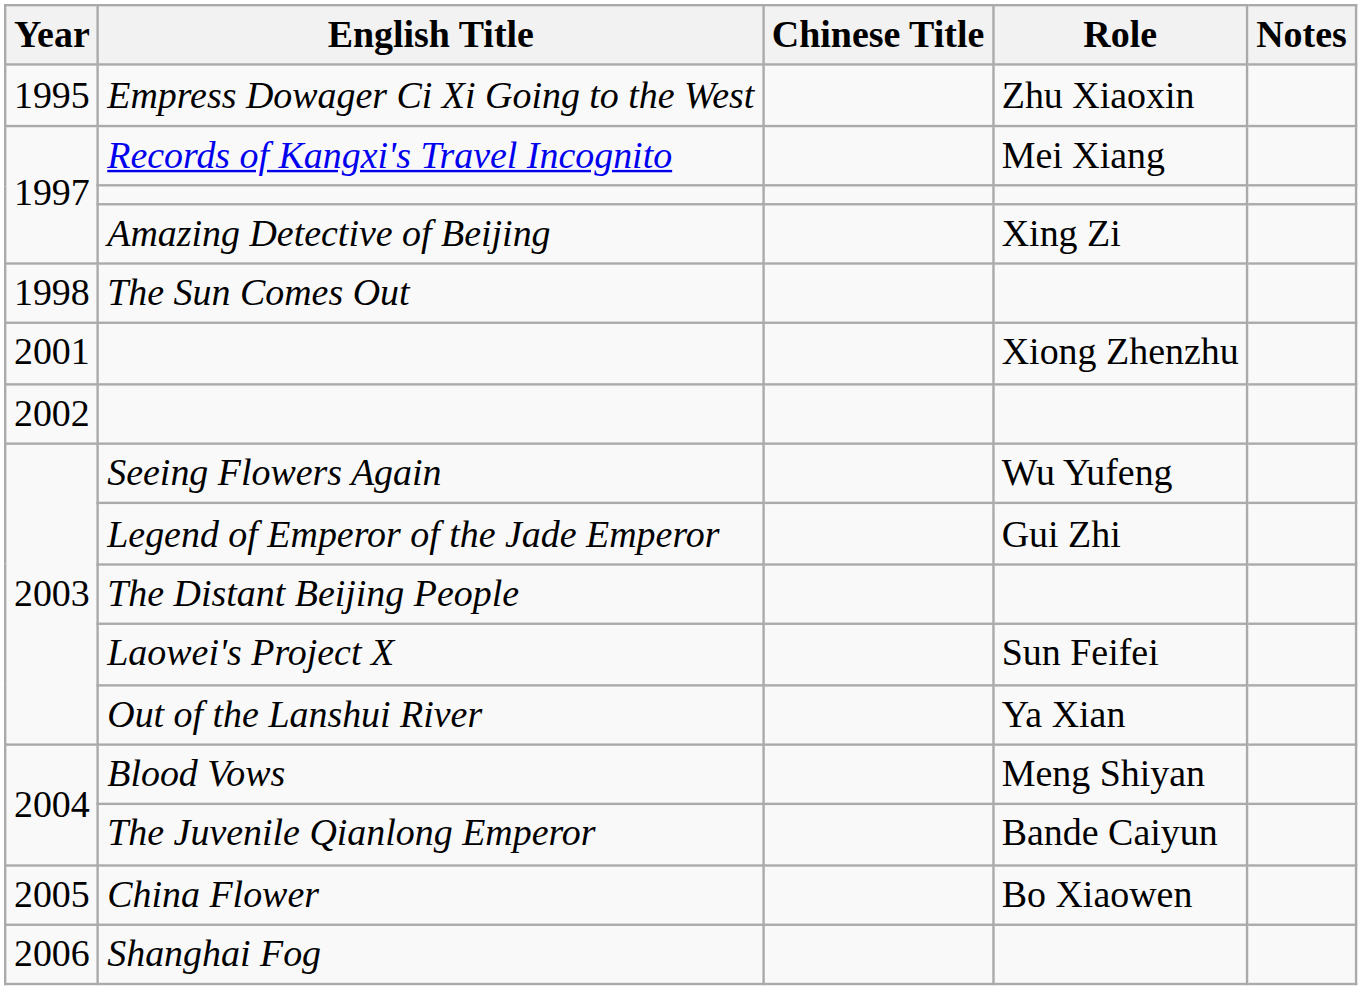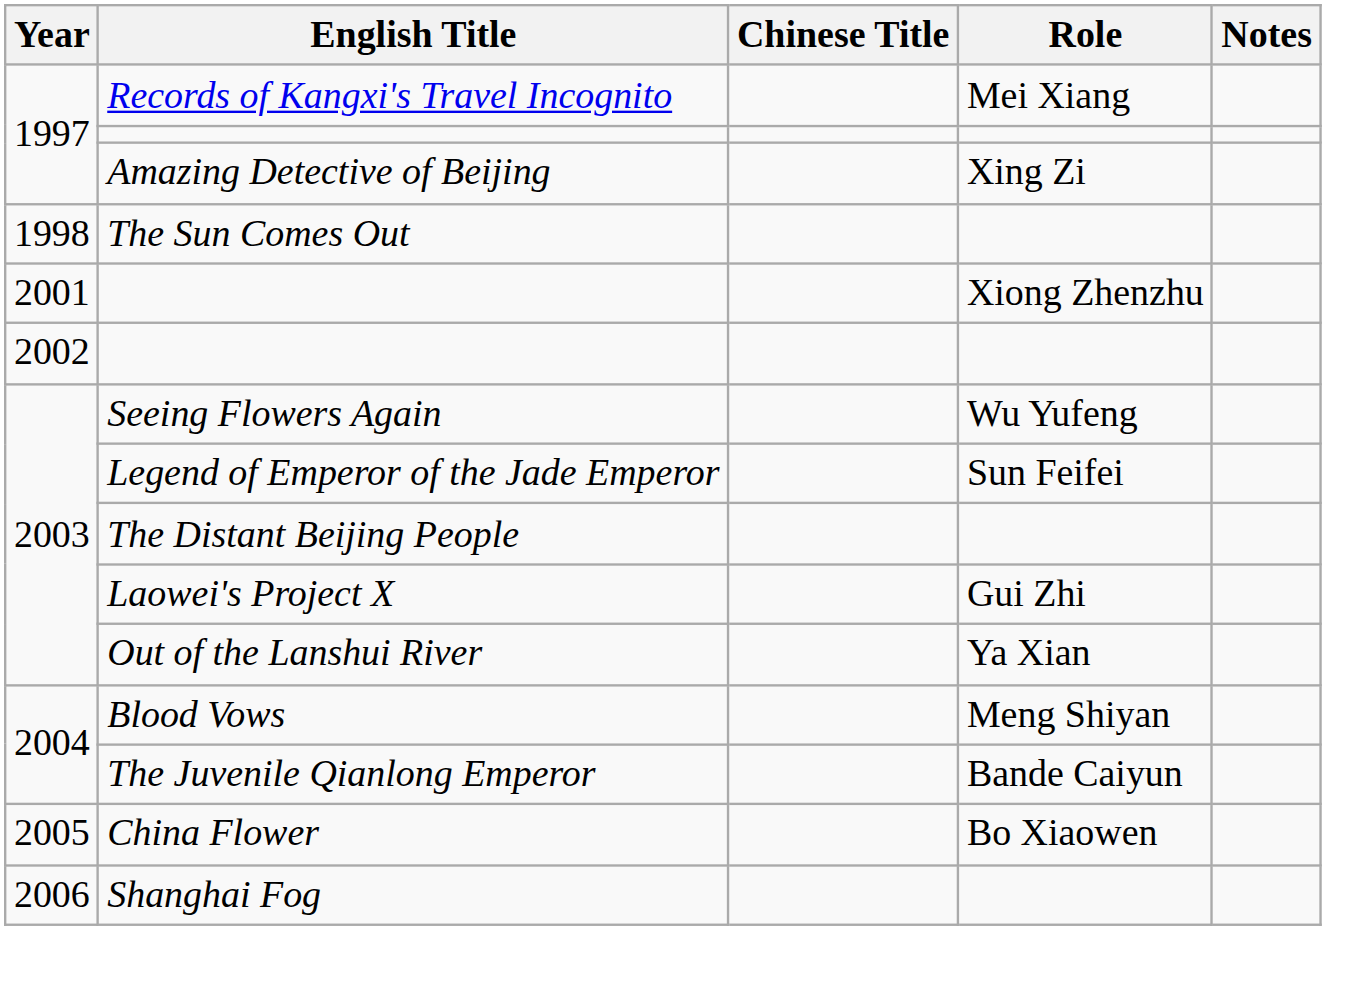- row: 1995 | Empress Dowager Ci Xi Going to the West | Zhu Xiaoxin
Legend of Emperor of the Jade Emperor | Role: Gui Zhi -> Sun Feifei
Laowei's Project X | Role: Sun Feifei -> Gui Zhi
